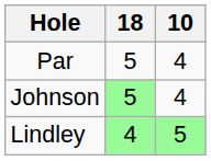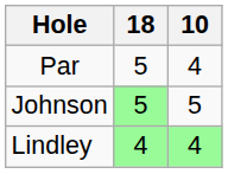Johnson | 10: 4 -> 5
Lindley | 10: 5 -> 4
